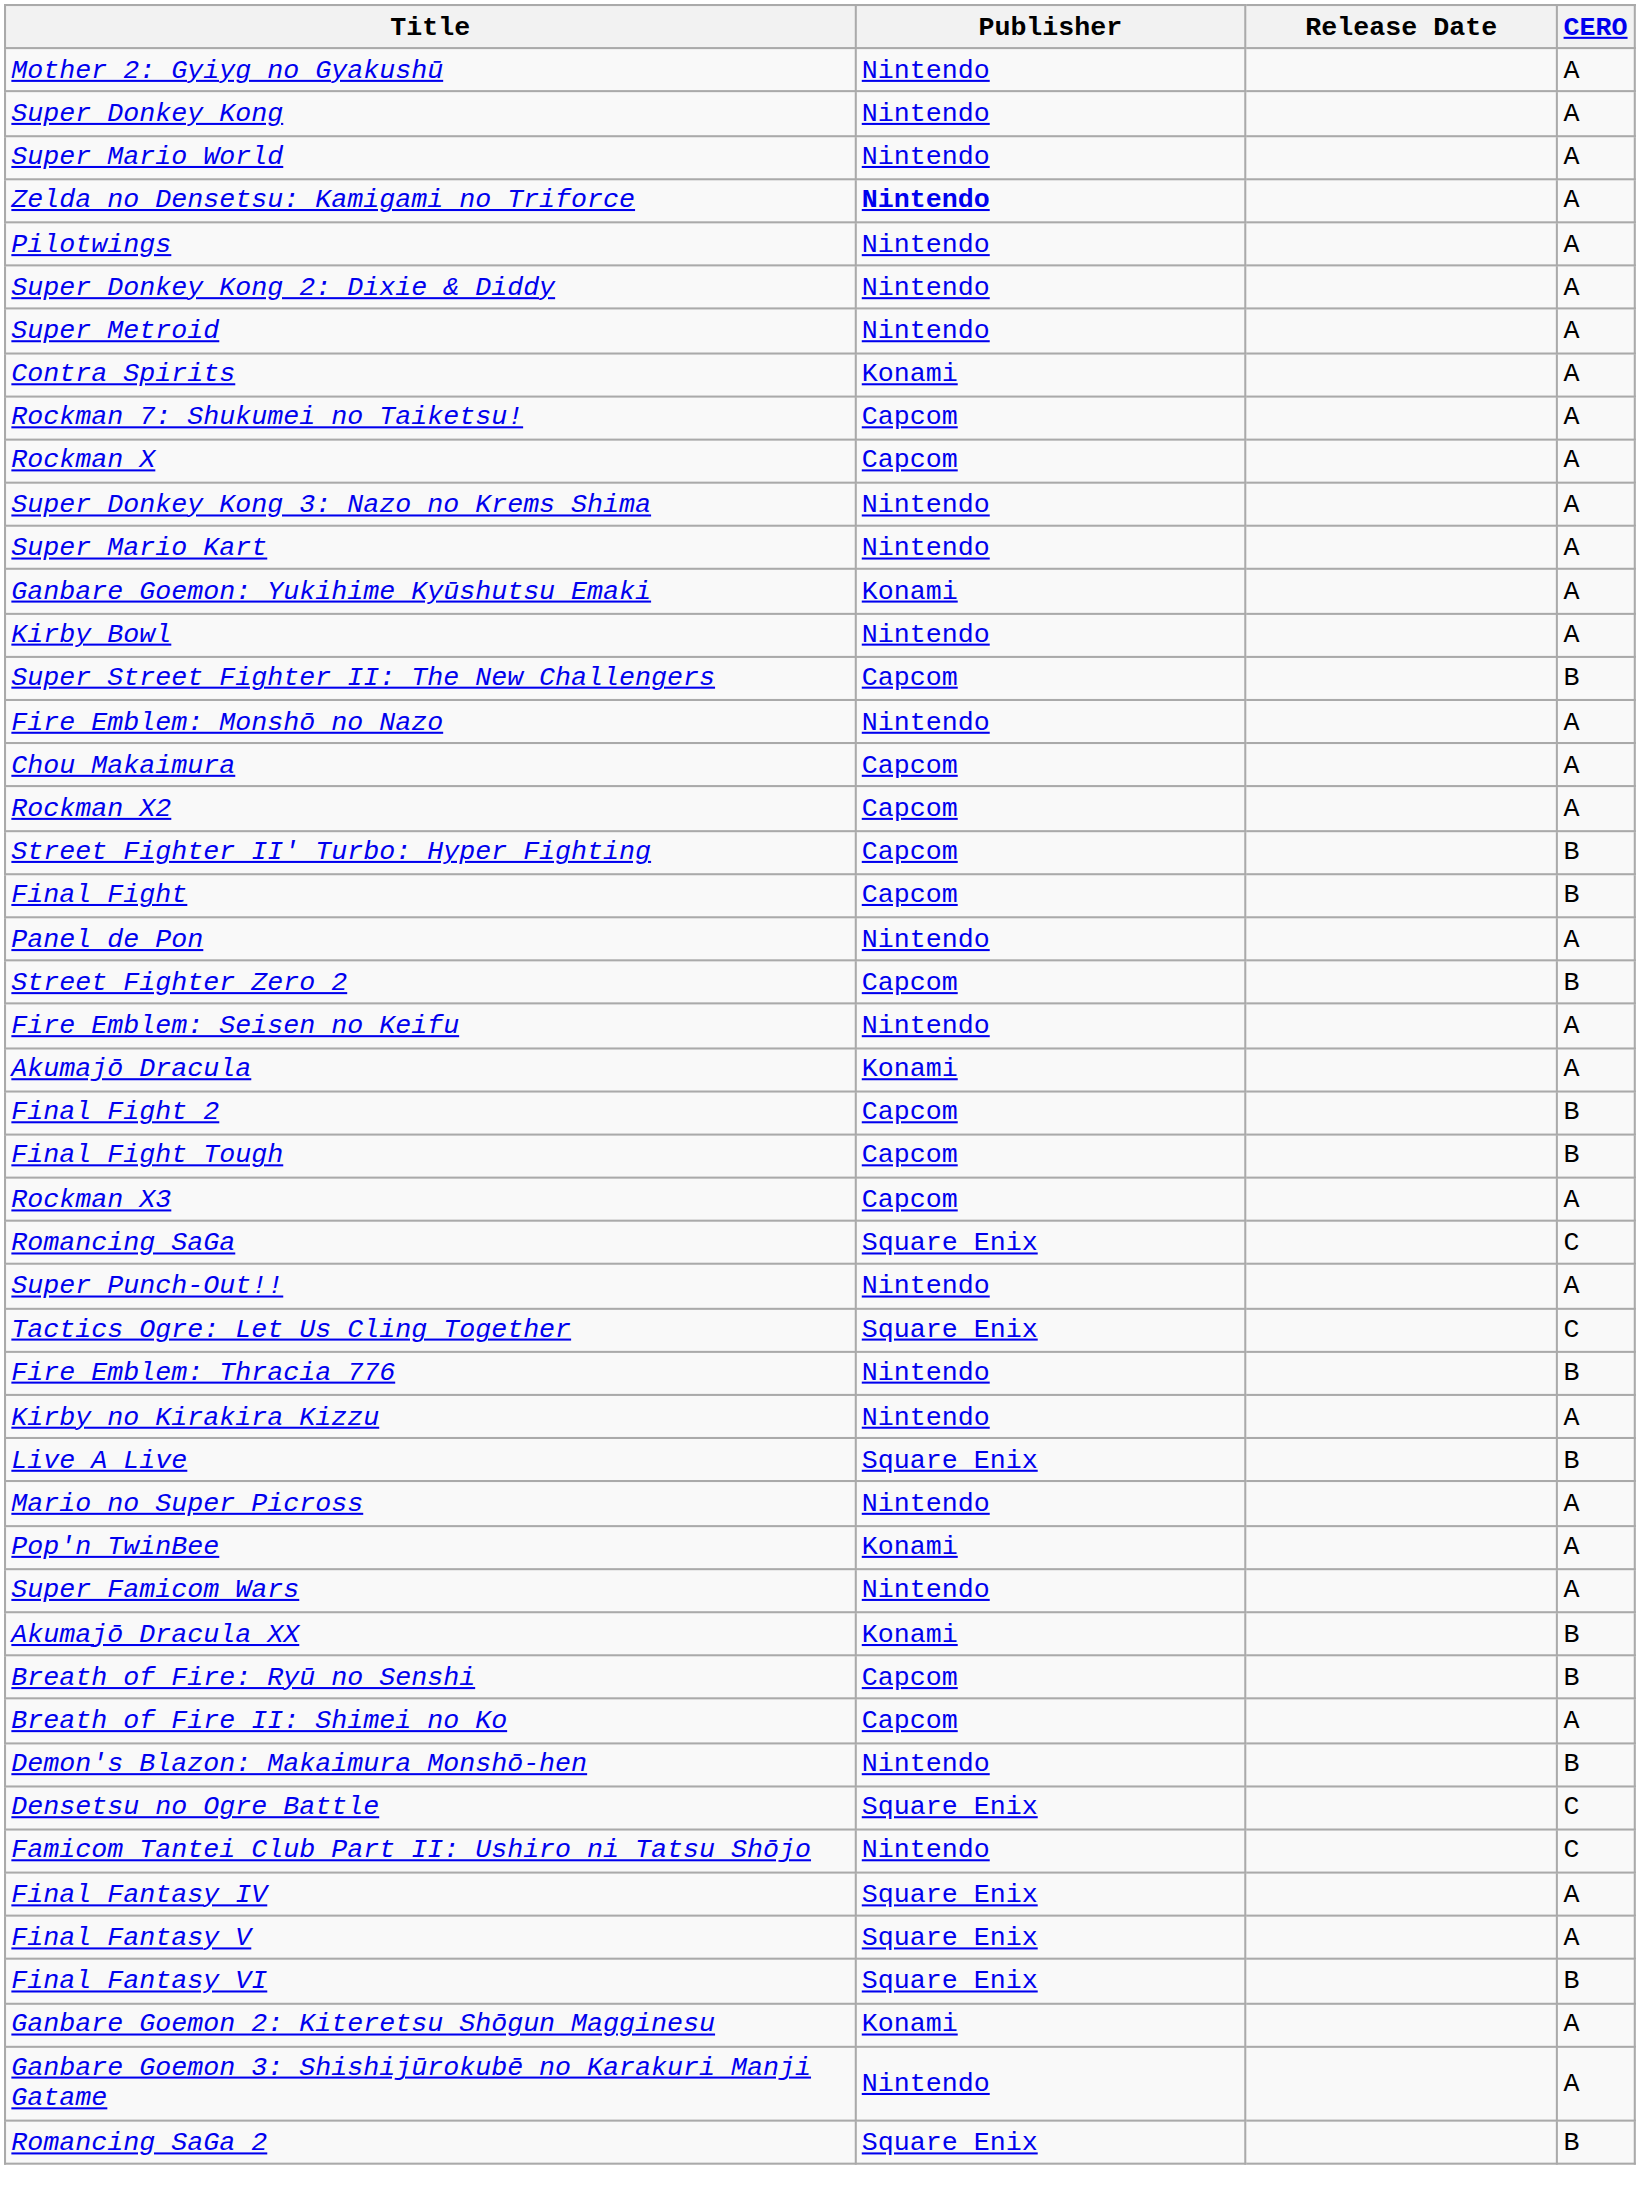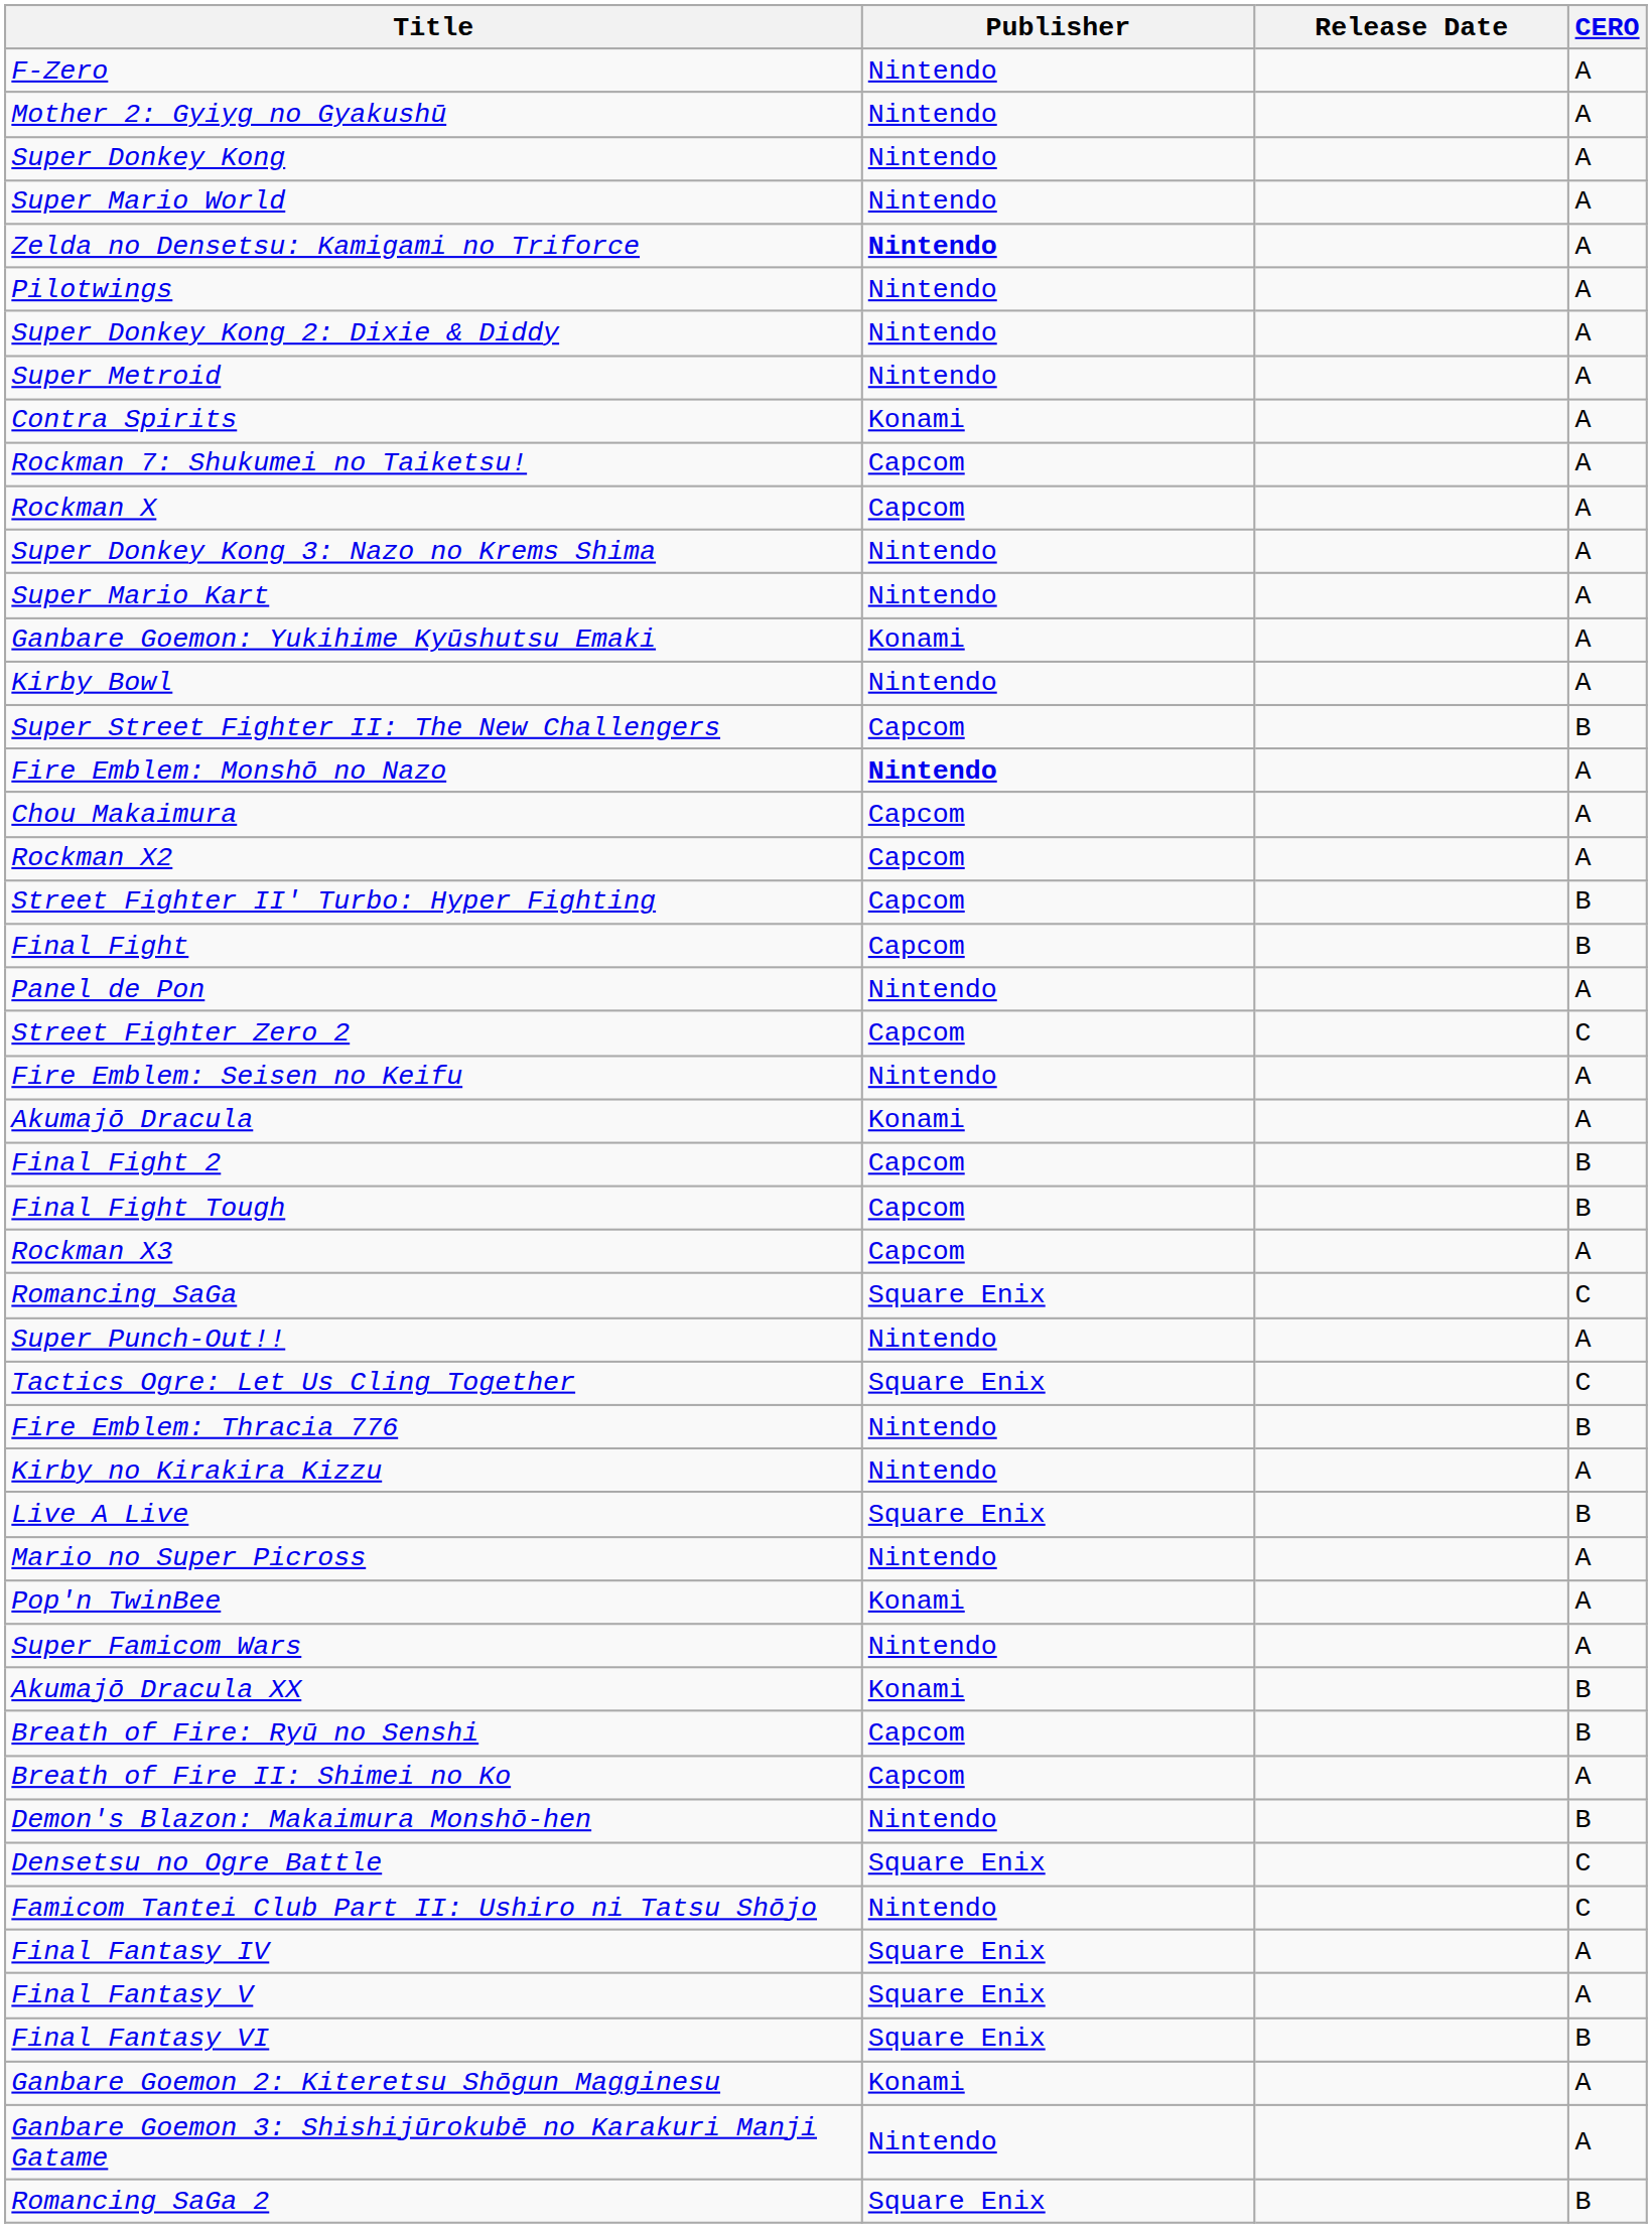+ row: F-Zero | Nintendo | A
Fire Emblem: Monshō no Nazo | Publisher: normal -> bold
Street Fighter Zero 2 | CERO: B -> C
